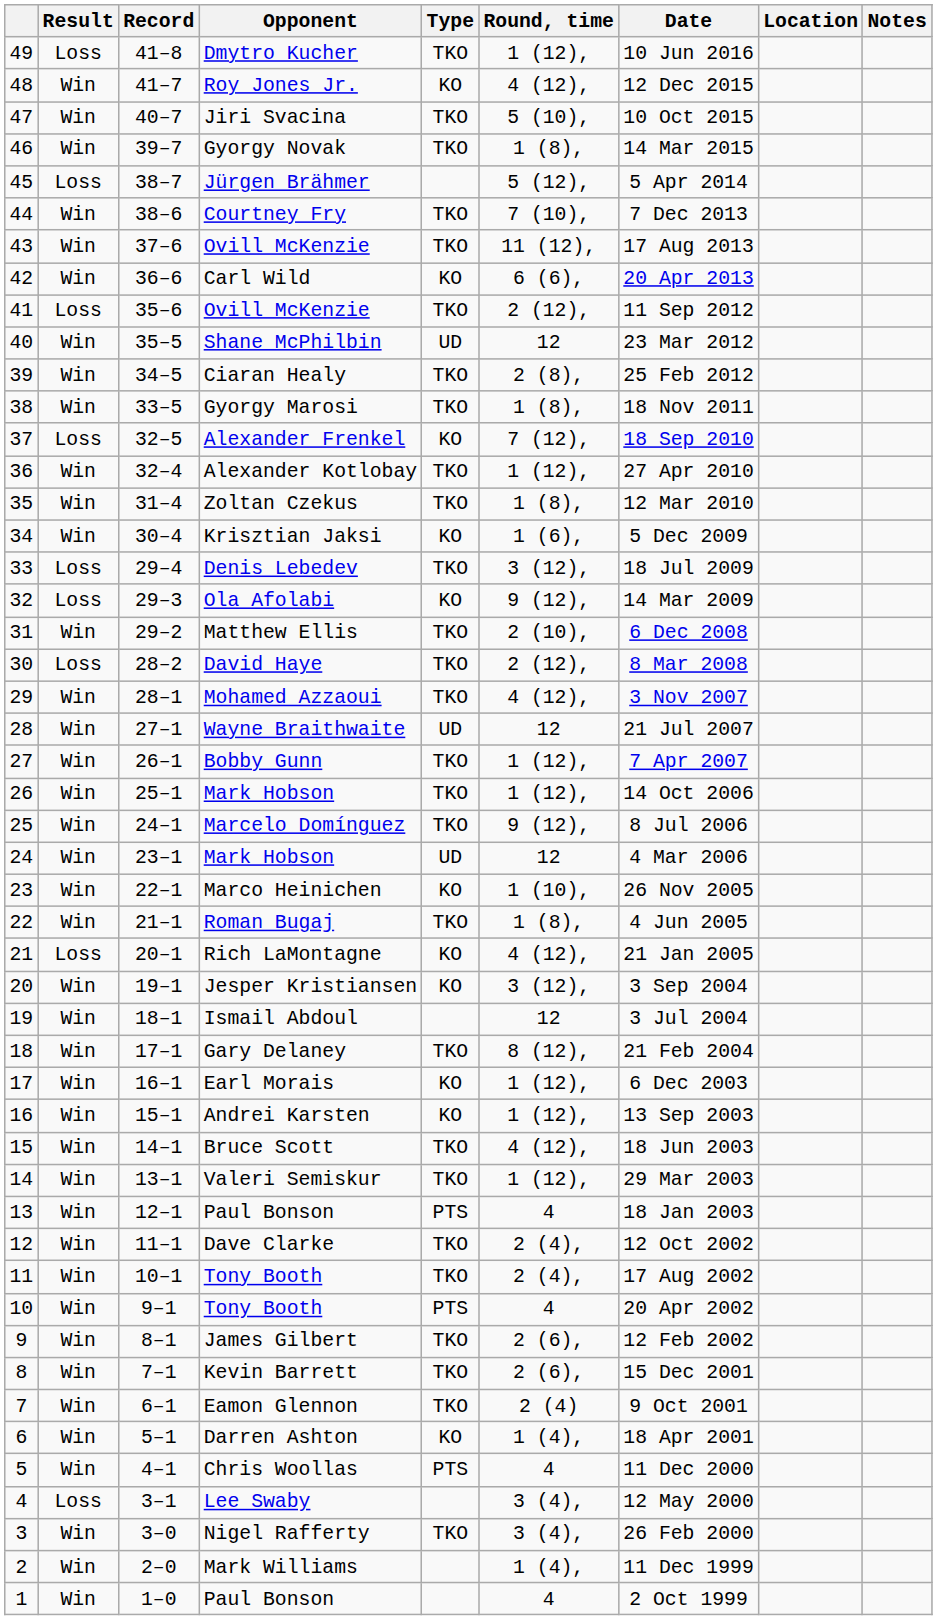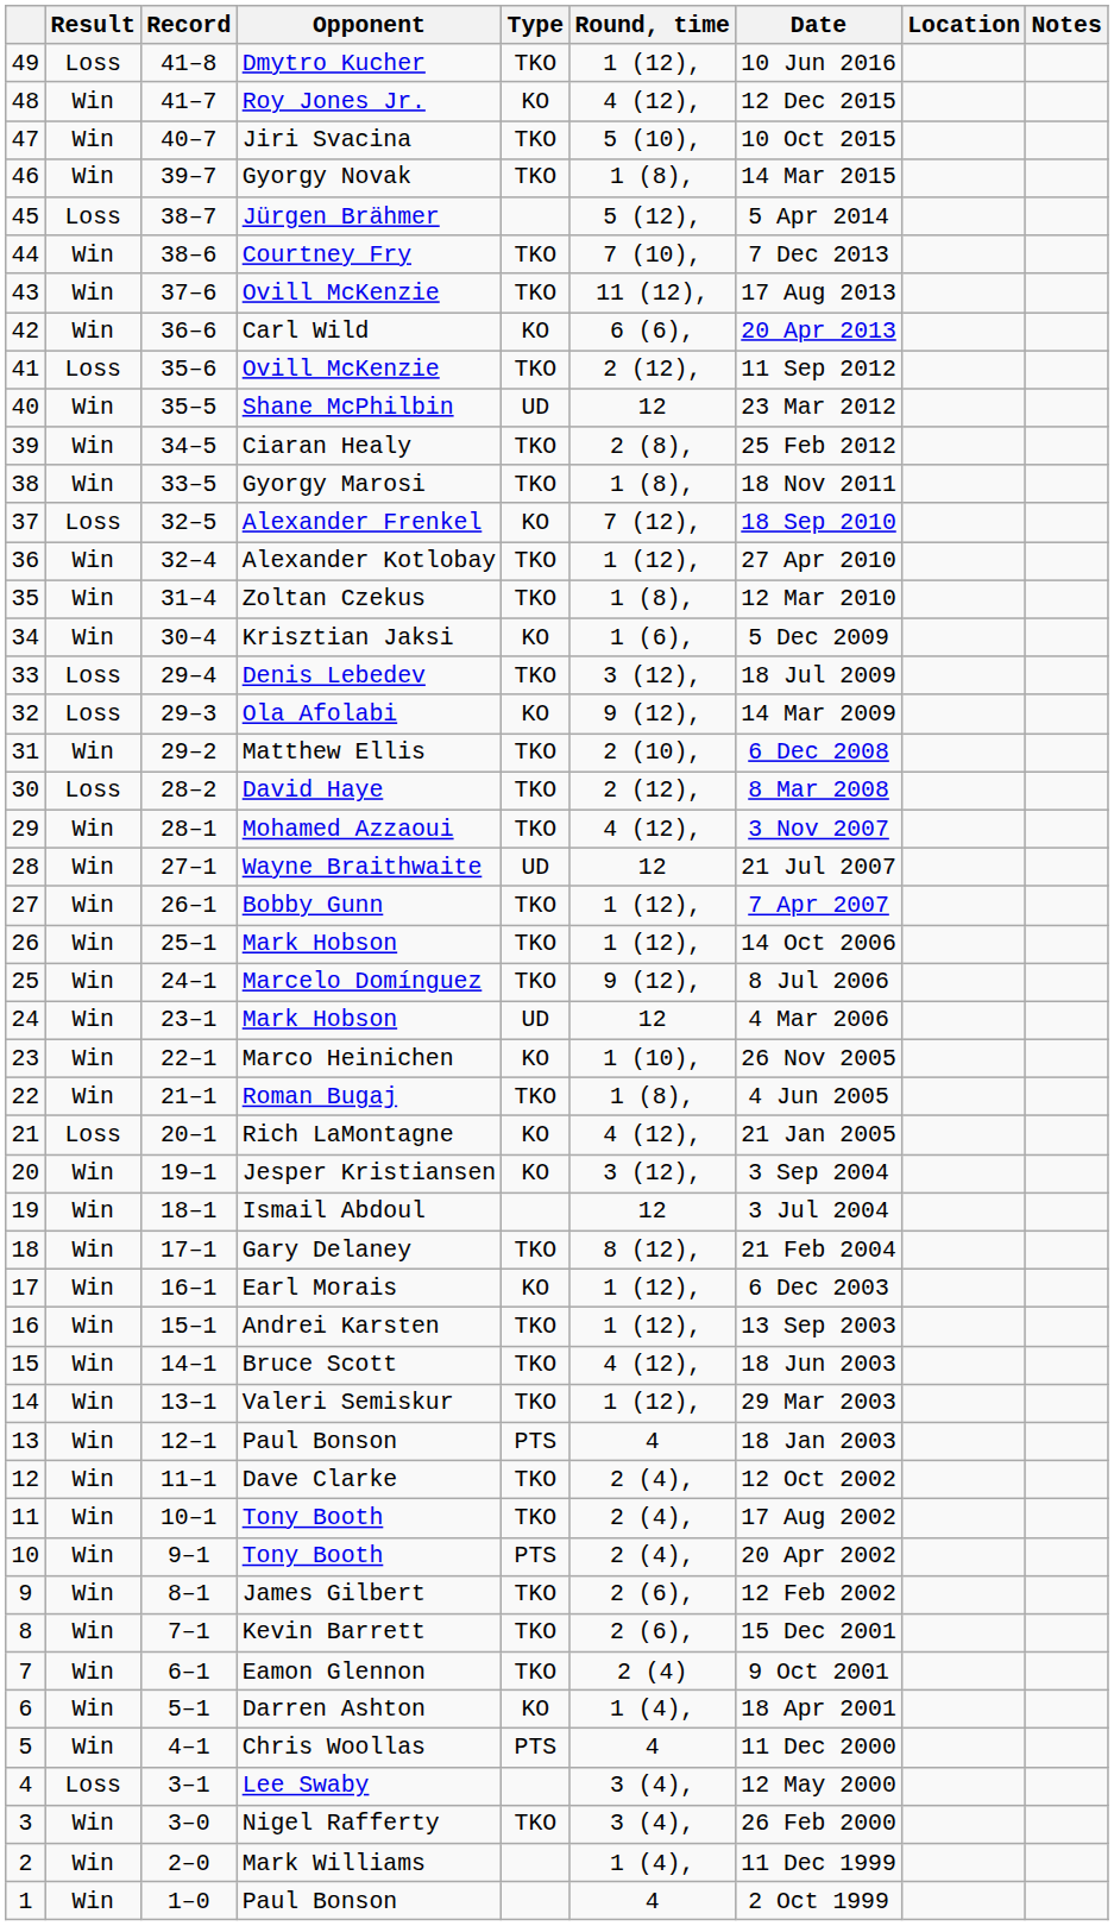Andrei Karsten | Type: KO -> TKO
10 / Tony Booth | Round, time: 4 -> 2 (4),
